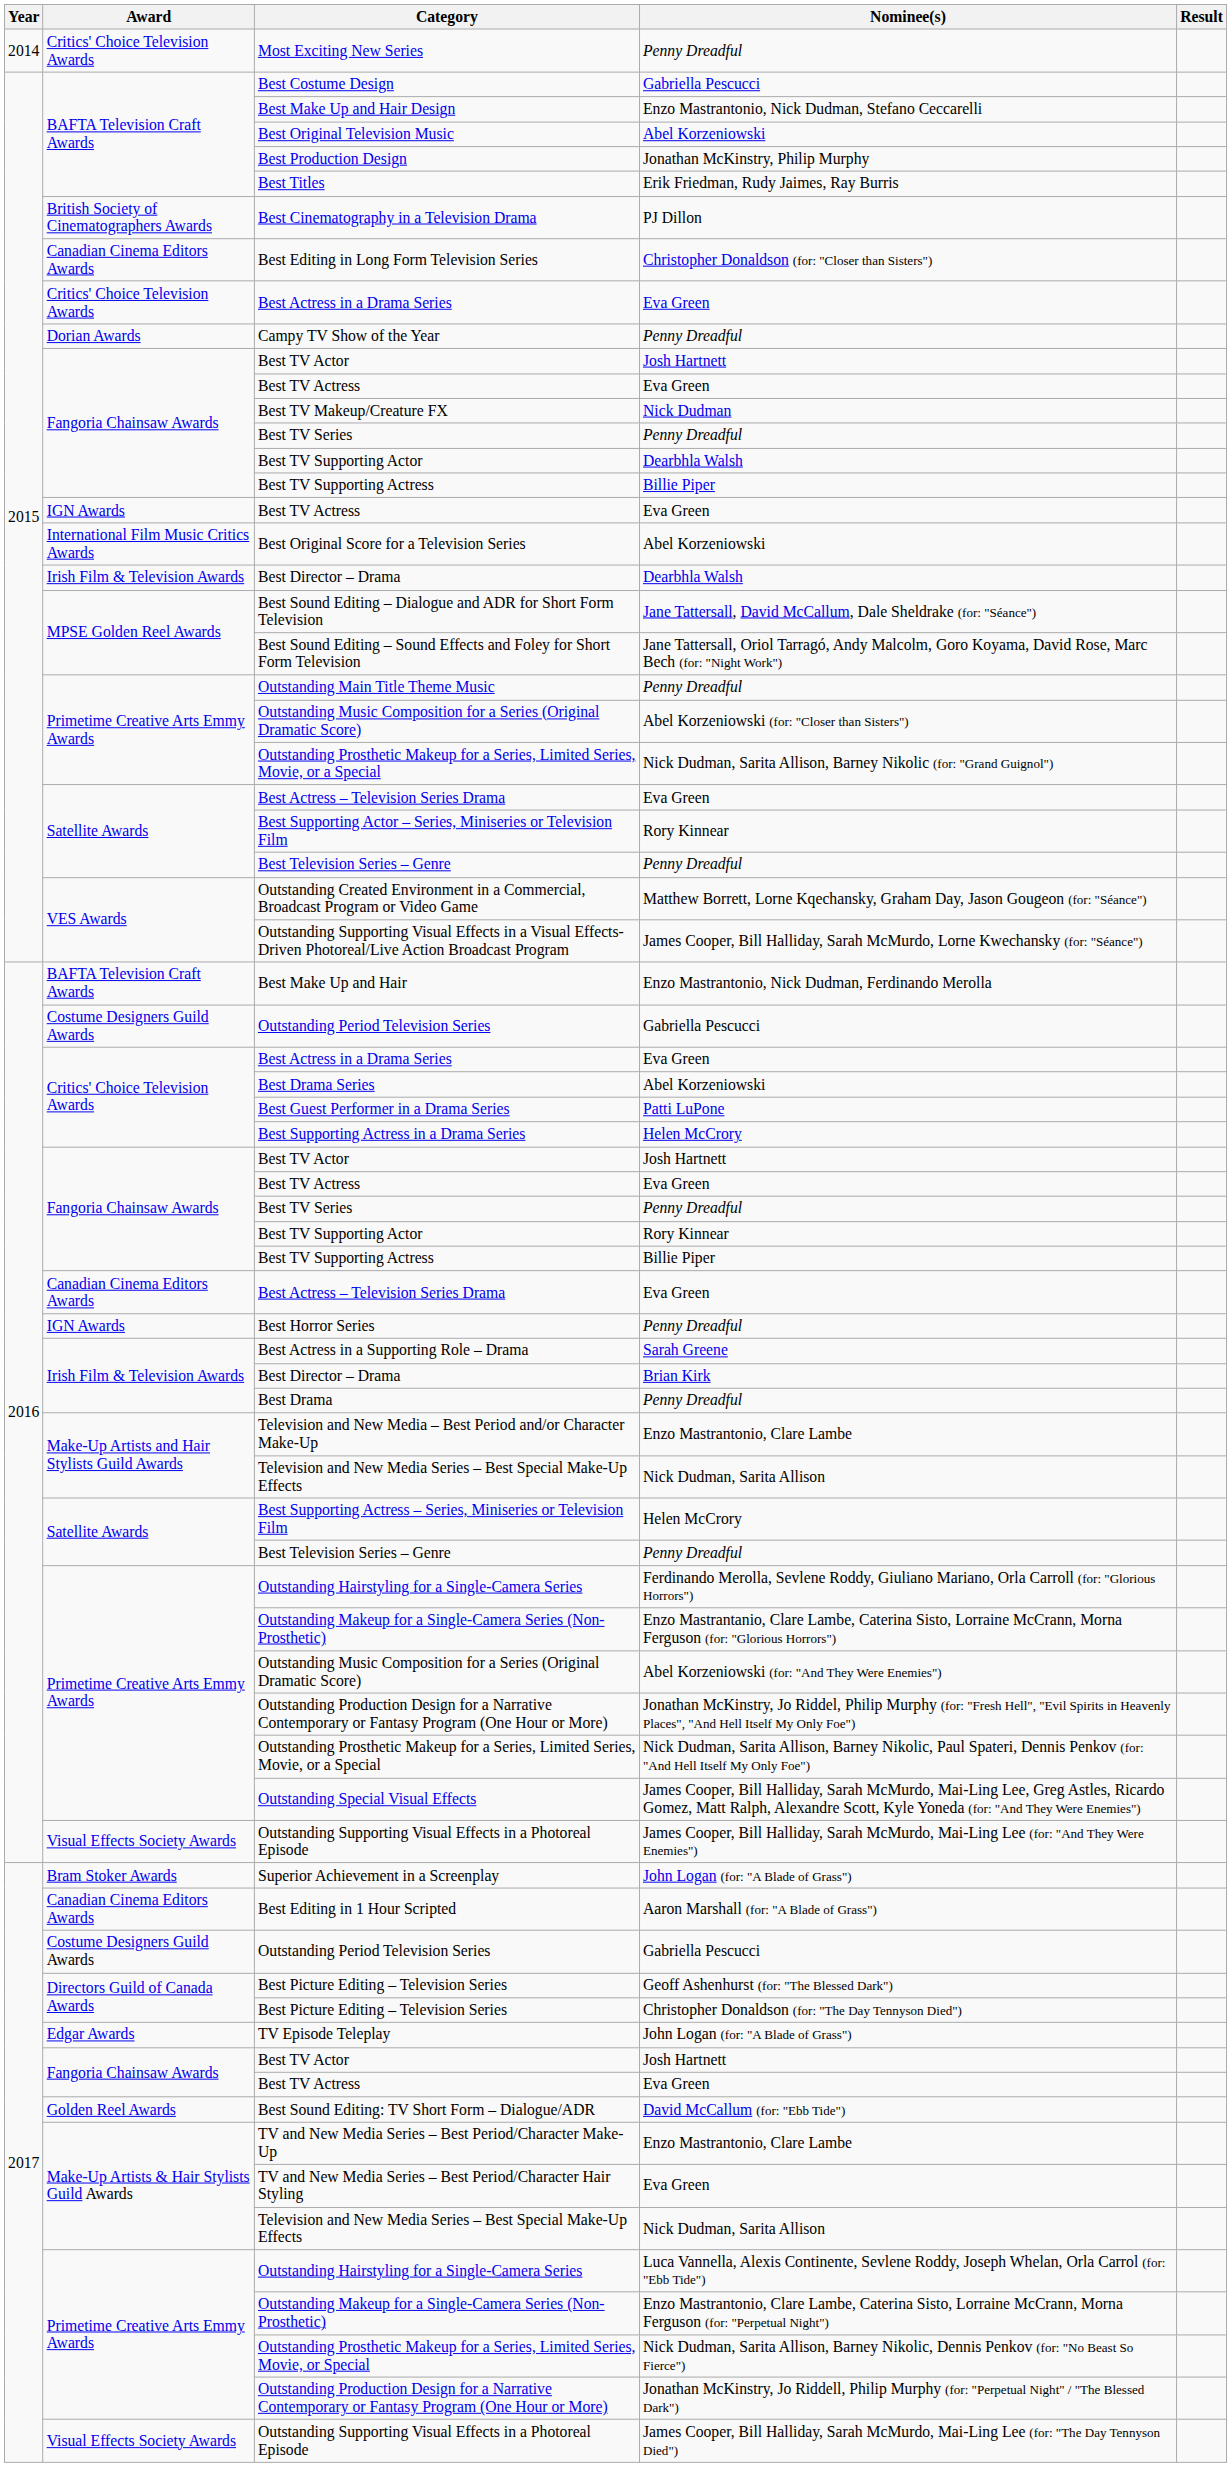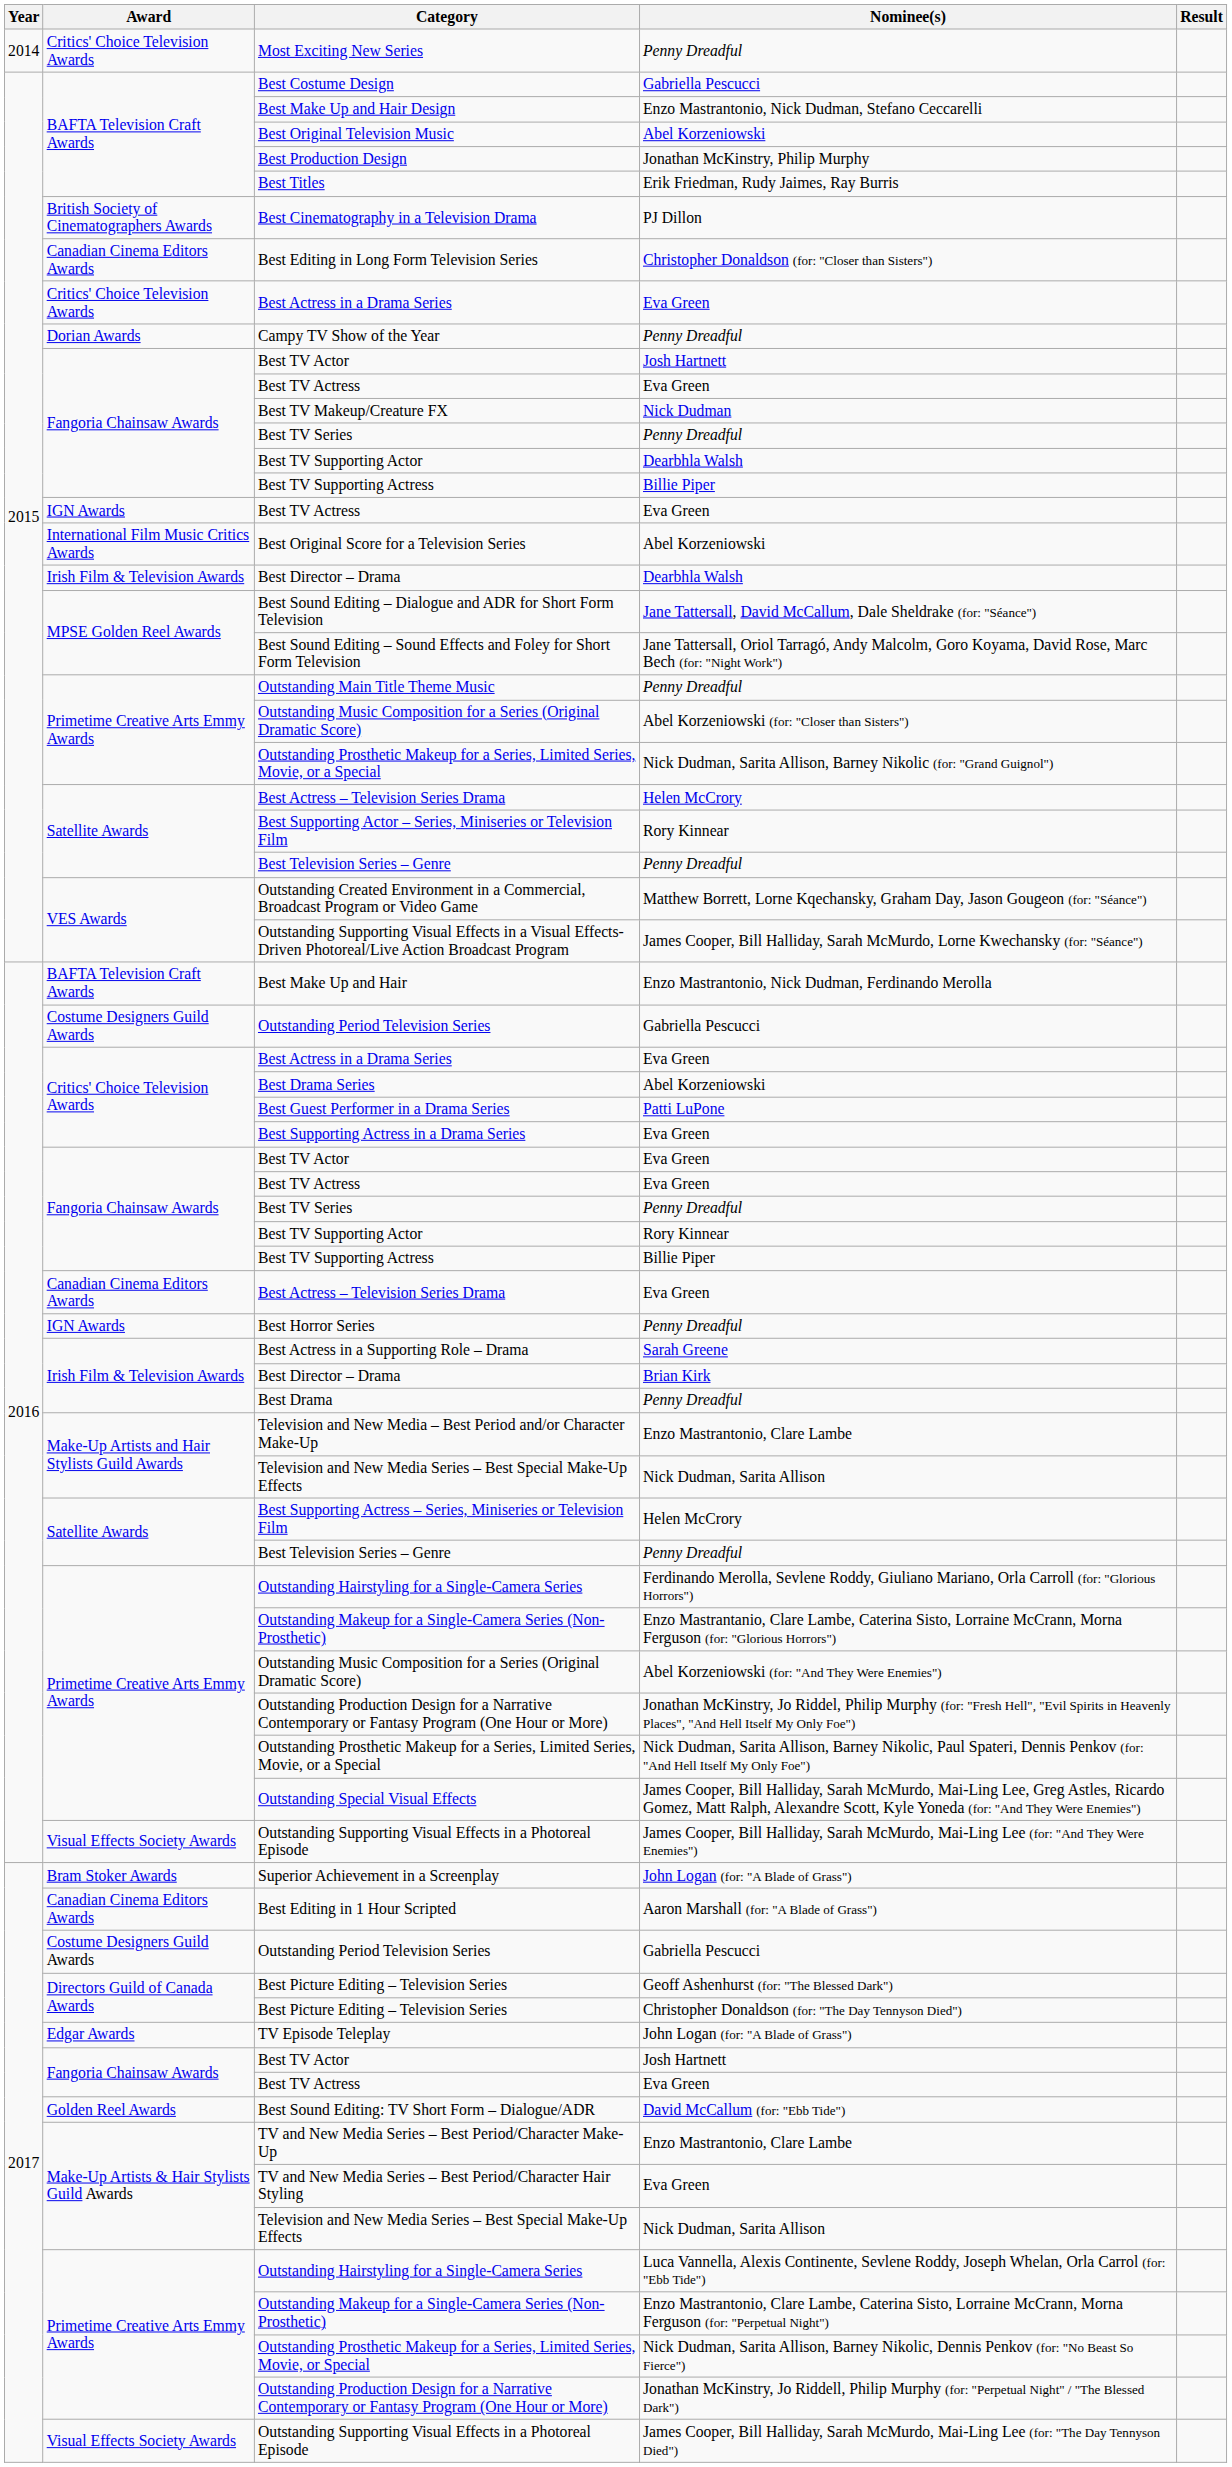2015 / Best Actress – Television Series Drama | Nominee(s): Eva Green -> Helen McCrory
Best Supporting Actress in a Drama Series | Nominee(s): Helen McCrory -> Eva Green
2016 / Best TV Actor | Nominee(s): Josh Hartnett -> Eva Green
